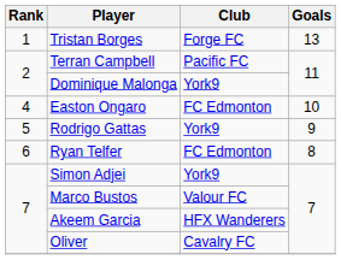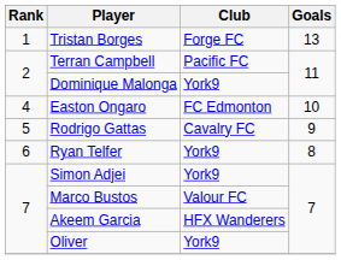Rodrigo Gattas | Club: York9 -> Cavalry FC
Ryan Telfer | Club: FC Edmonton -> York9
Oliver | Club: Cavalry FC -> York9
